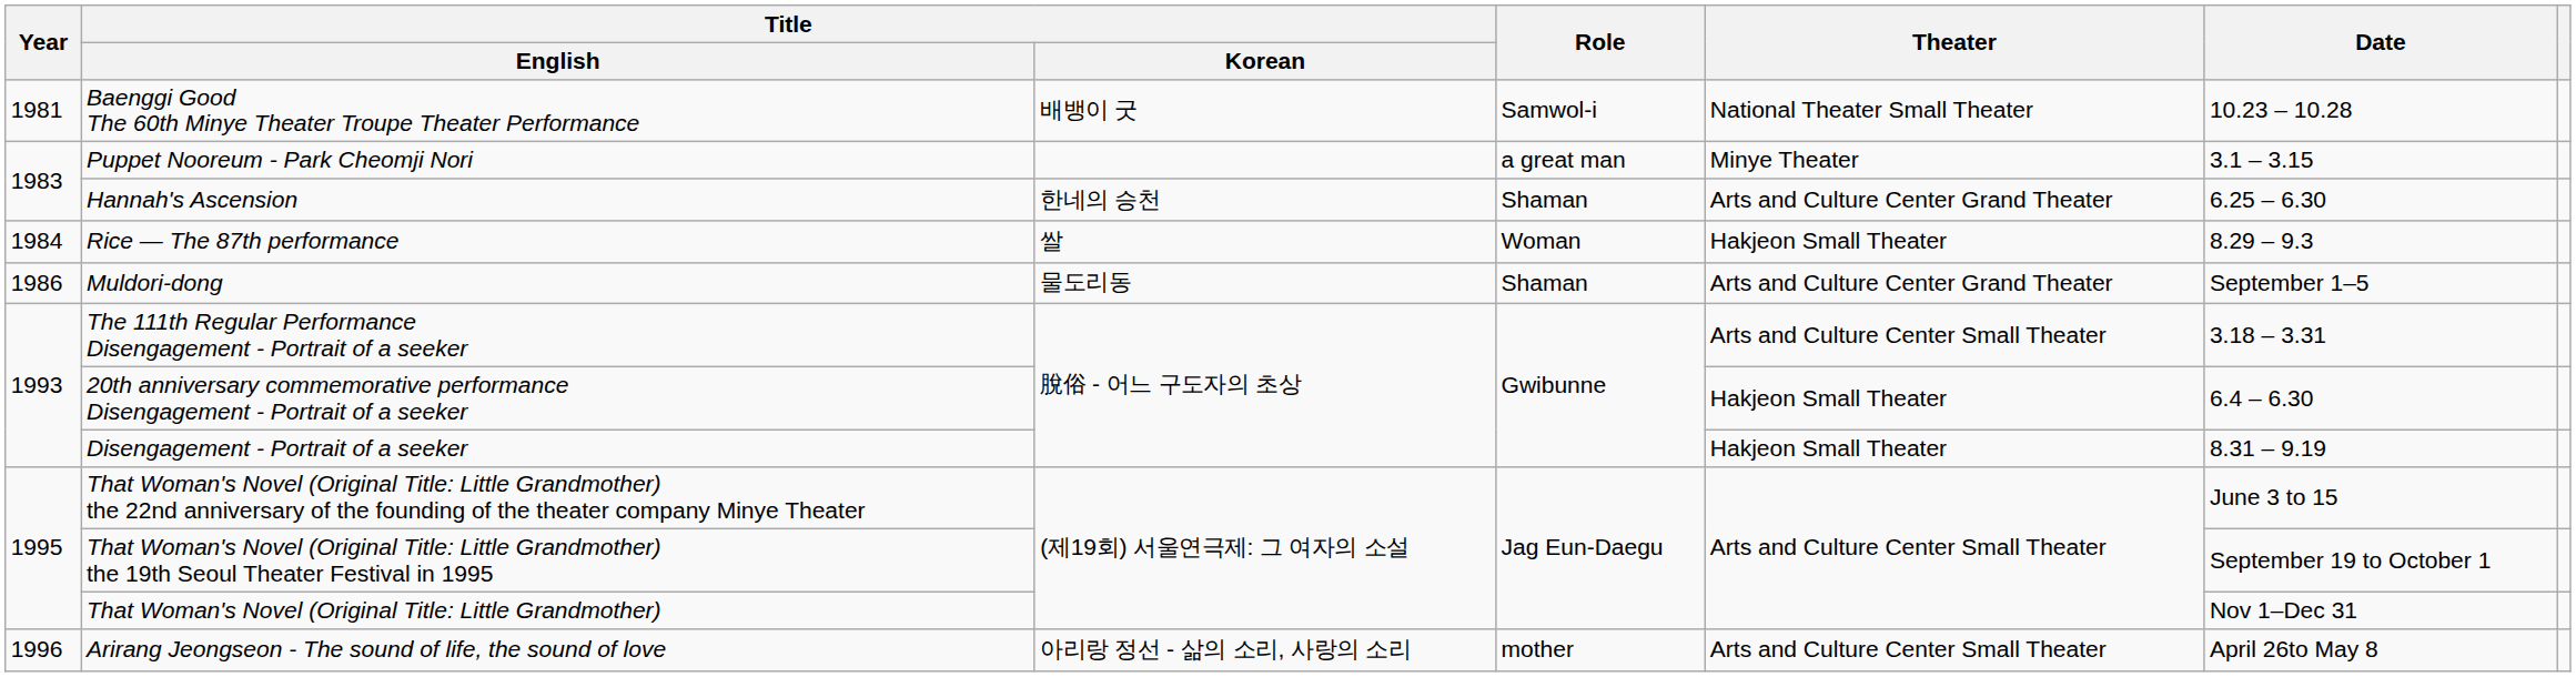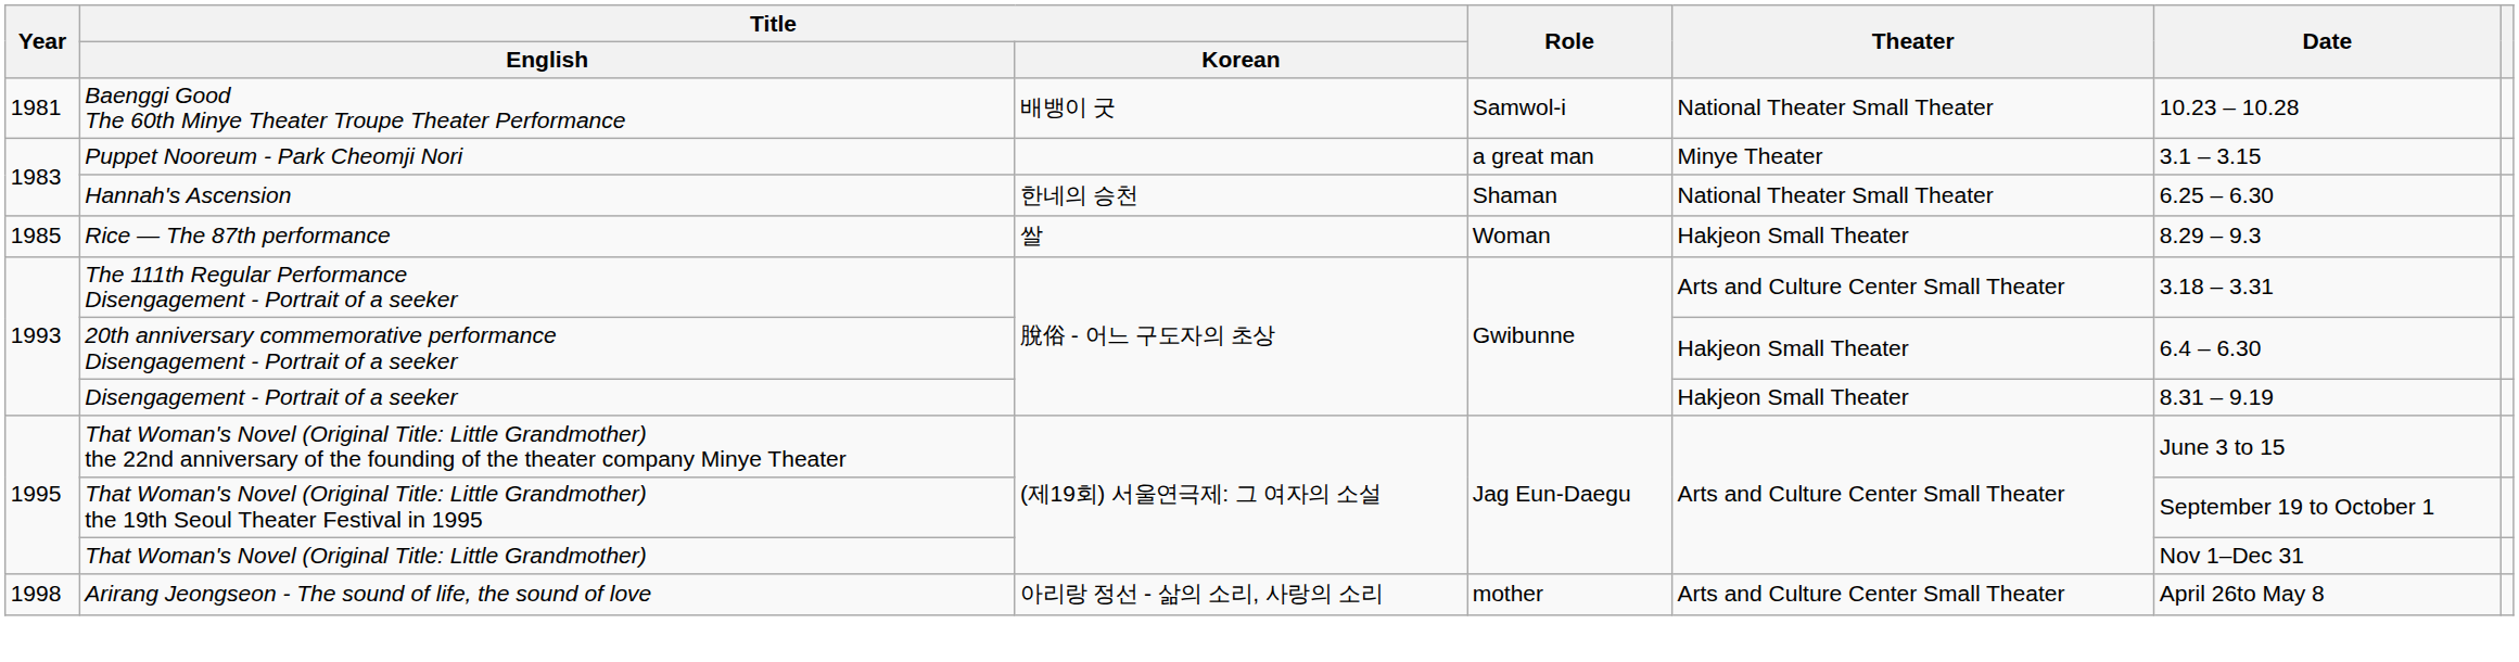Hannah's Ascension | Theater: Arts and Culture Center Grand Theater -> National Theater Small Theater
Rice — The 87th performance | Year: 1984 -> 1985
- row: 1986 | Muldori-dong | 물도리동 | Shaman | Arts and Culture Center Grand Theater | September 1–5
Arirang Jeongseon - The sound of life, the sound of love | Year: 1996 -> 1998
